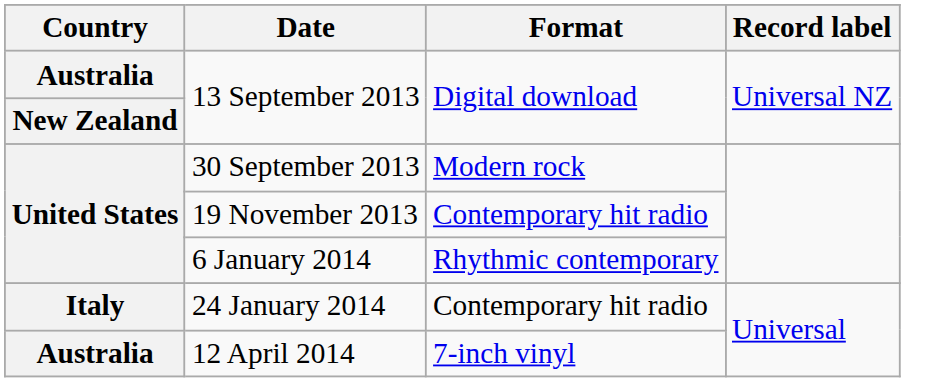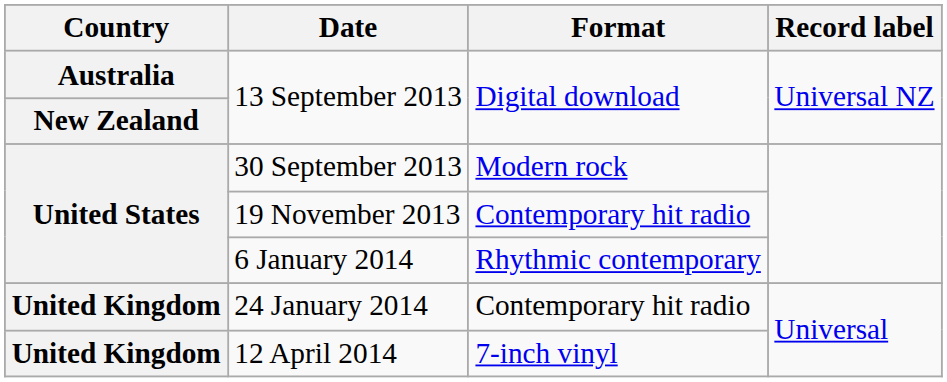24 January 2014 | Country: Italy -> United Kingdom
12 April 2014 | Country: Australia -> United Kingdom
